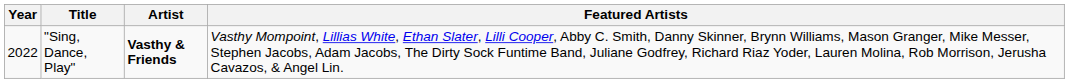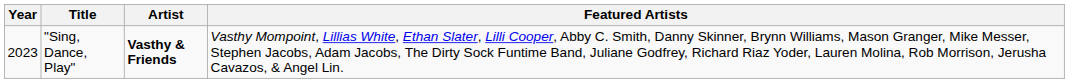"Sing, Dance, Play" | Year: 2022 -> 2023
